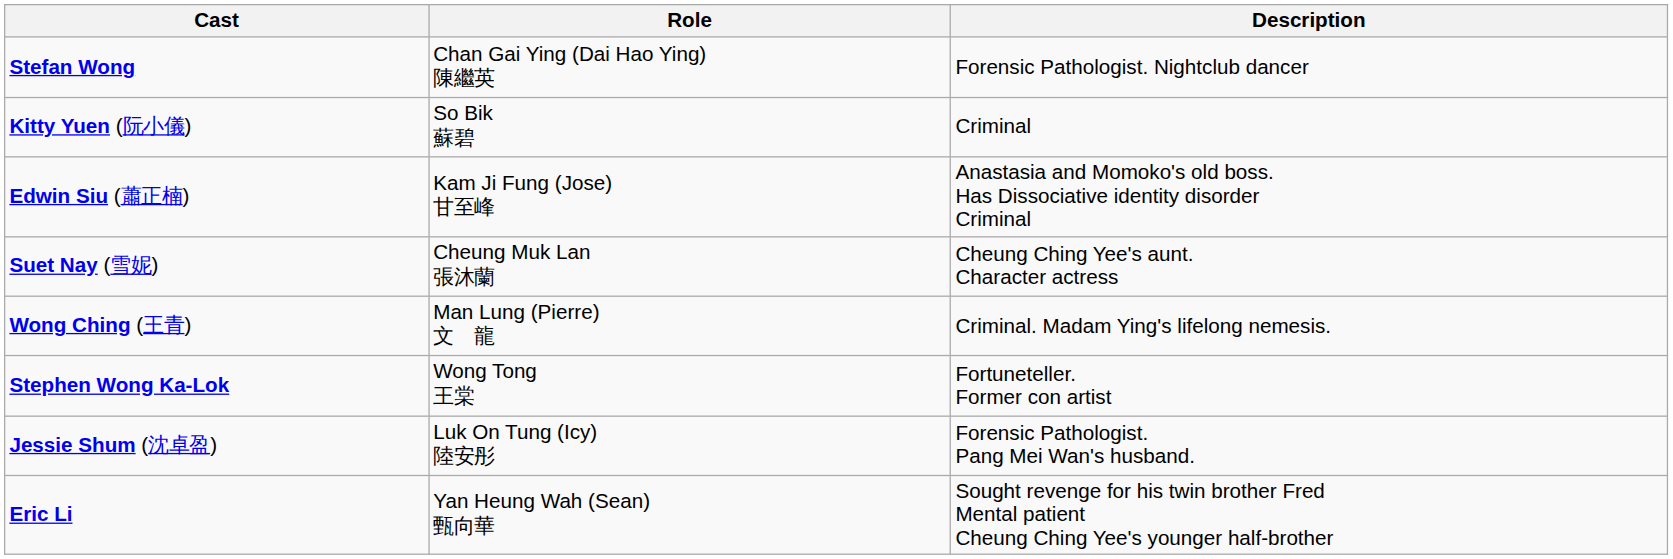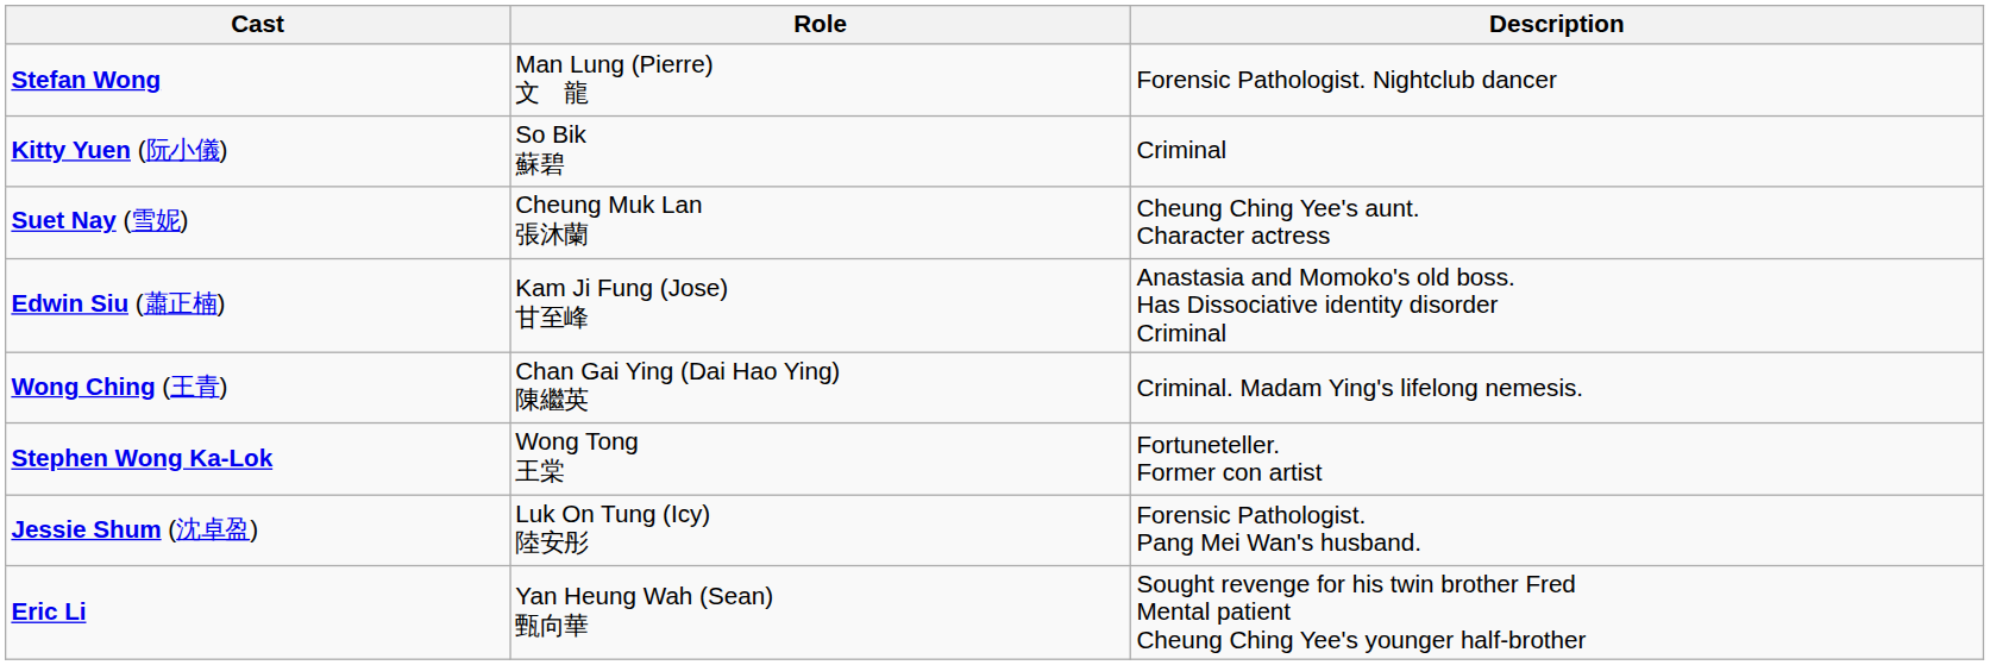Stefan Wong | Role: Chan Gai Ying (Dai Hao Ying) 陳繼英 -> Man Lung (Pierre) 文 龍
rows swapped: Suet Nay (雪妮) <-> Edwin Siu (蕭正楠)
Wong Ching (王青) | Role: Man Lung (Pierre) 文 龍 -> Chan Gai Ying (Dai Hao Ying) 陳繼英
